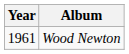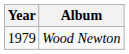Wood Newton | Year: 1961 -> 1979
